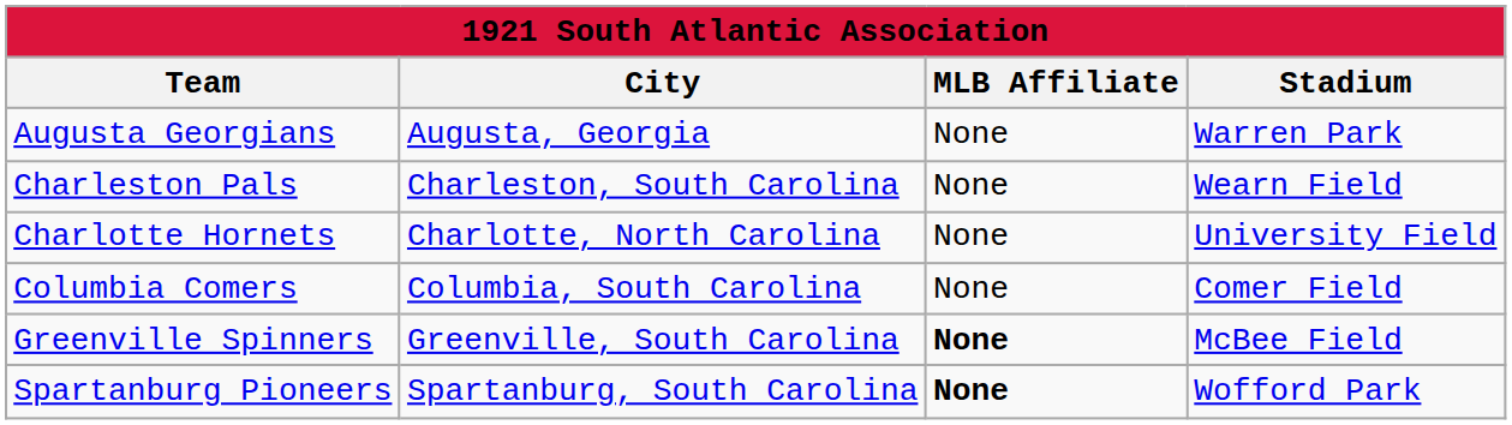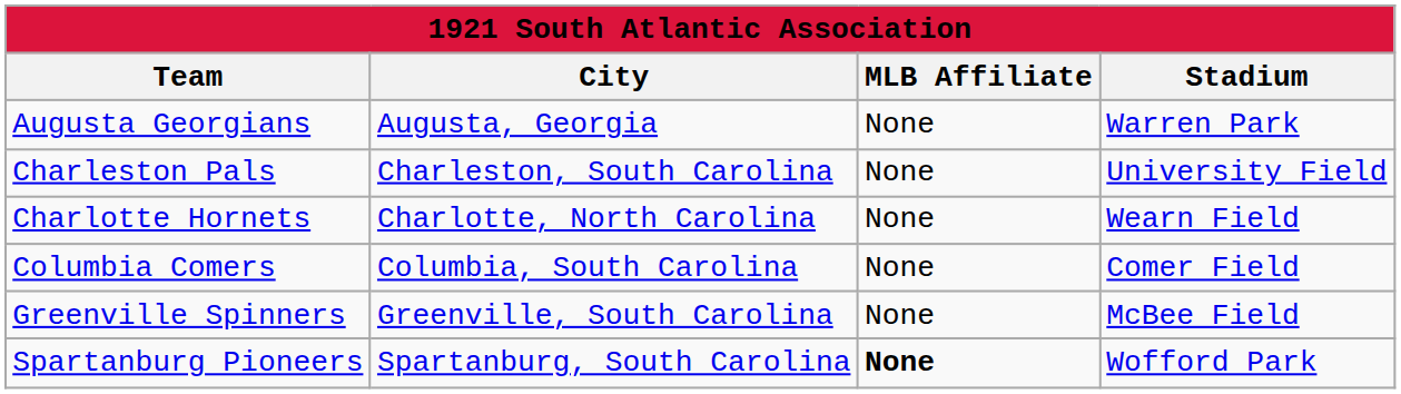Charleston Pals | Stadium: Wearn Field -> University Field
Charlotte Hornets | Stadium: University Field -> Wearn Field
Greenville Spinners | MLB Affiliate: bold -> normal
